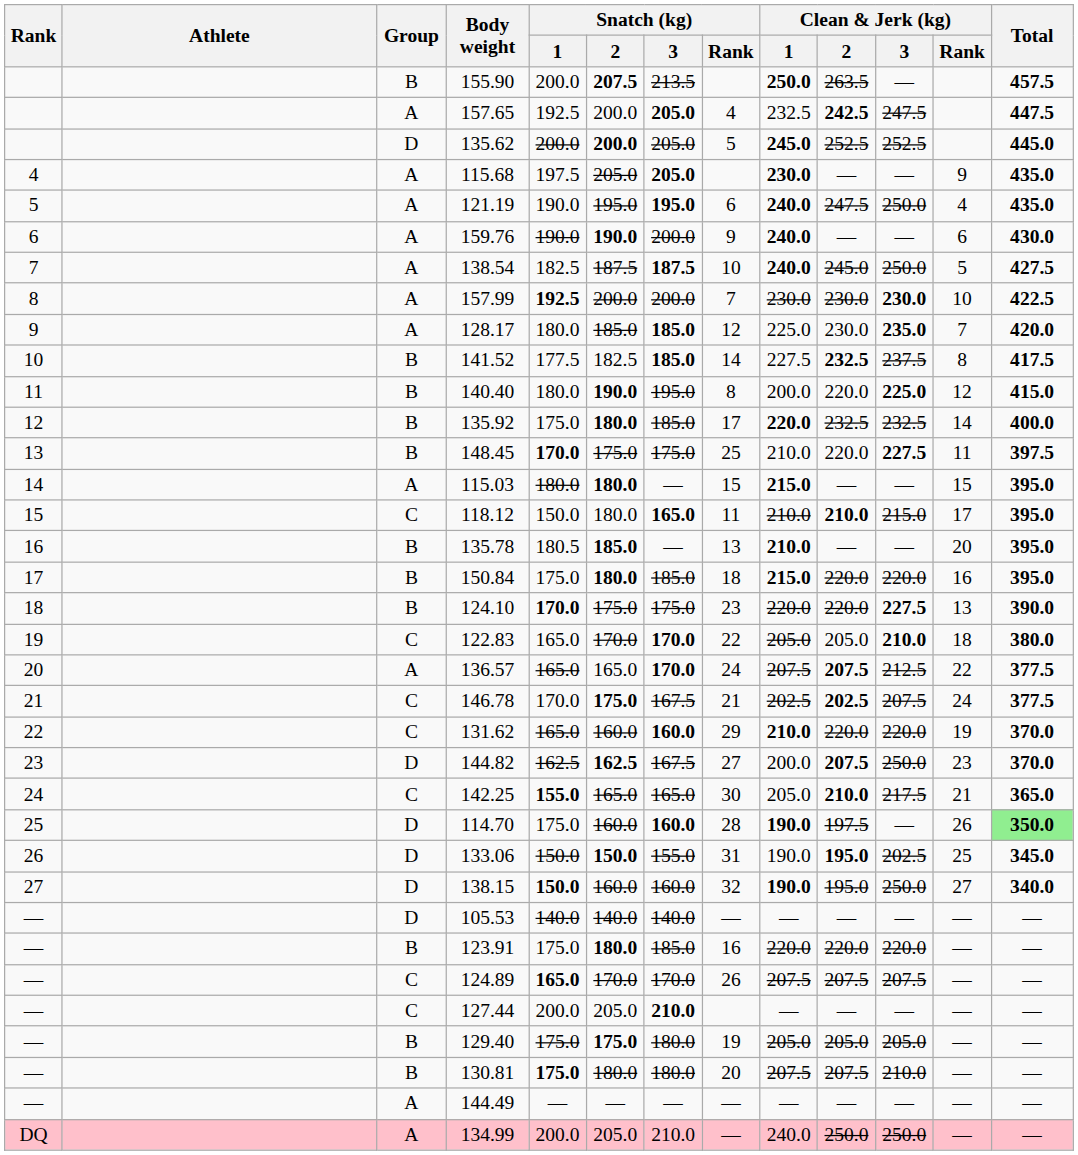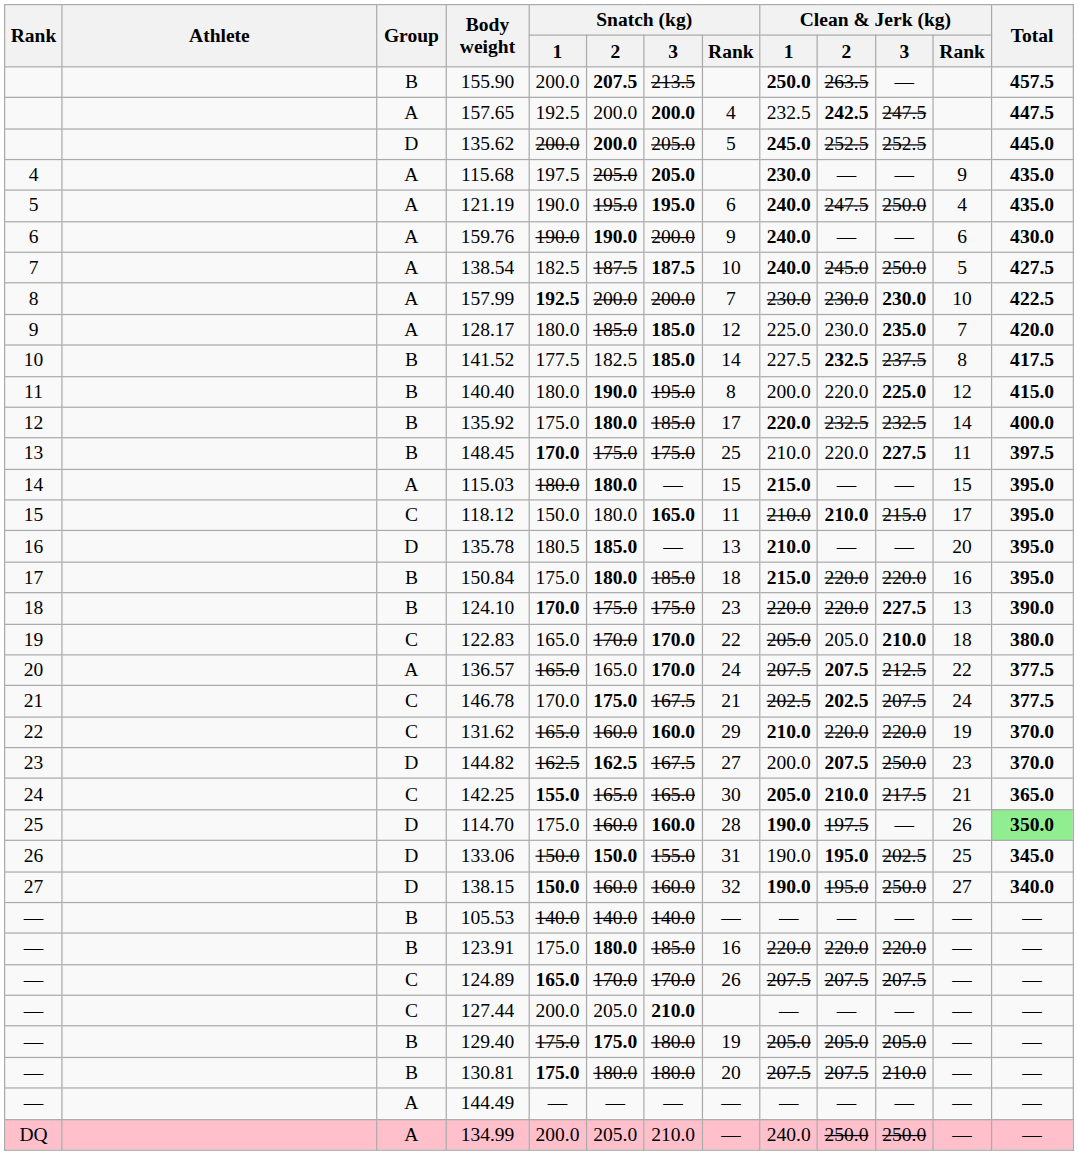157.65 | Snatch (kg) / 3: 205.0 -> 200.0
135.78 | Group: B -> D
142.25 | Clean & Jerk (kg) / 1: normal -> bold
105.53 | Group: D -> B
